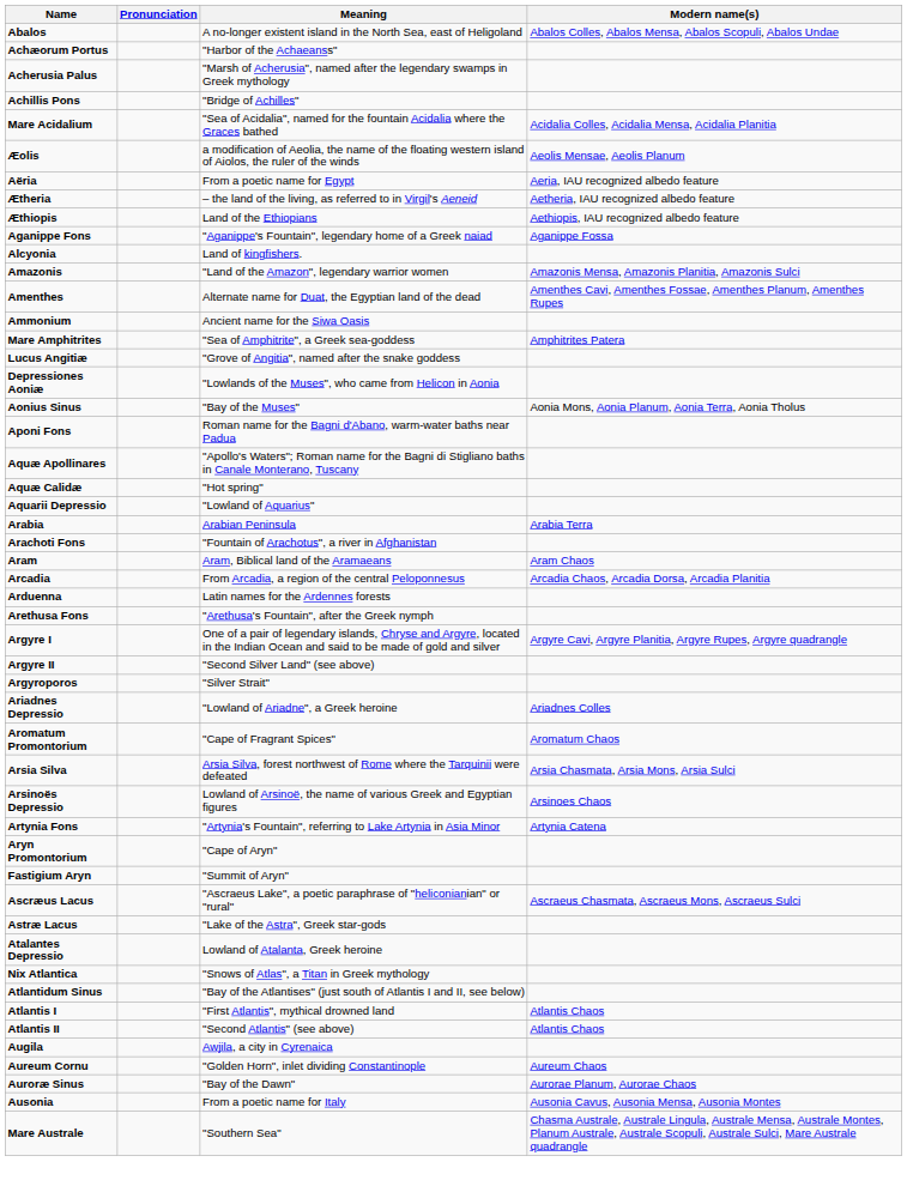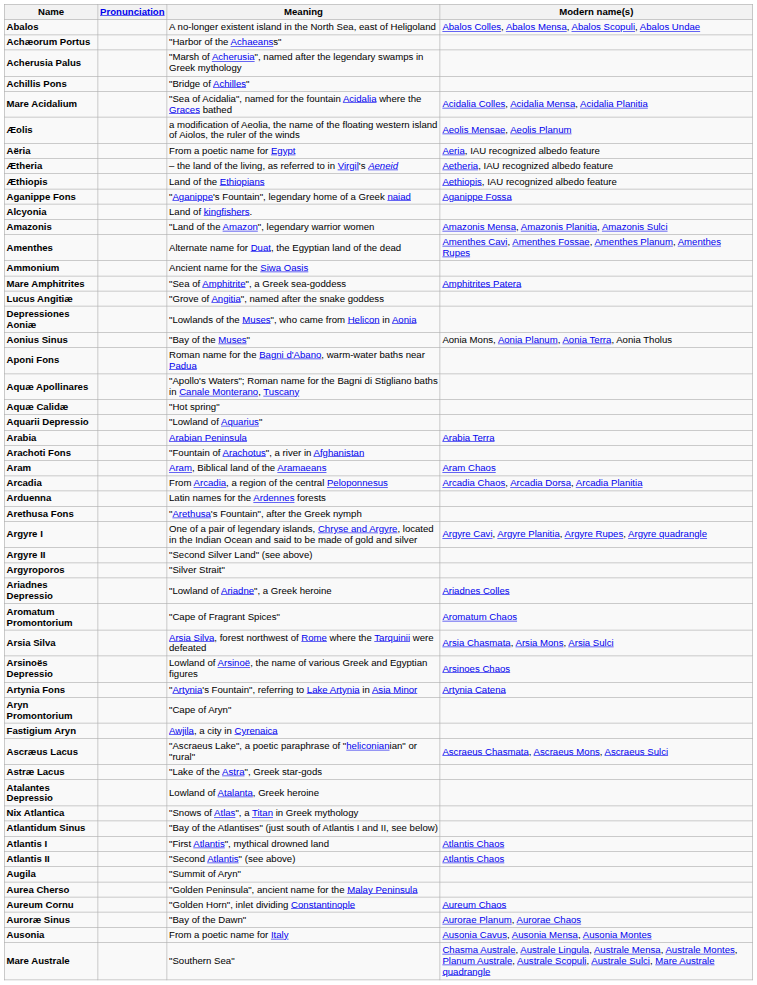Fastigium Aryn | Meaning: "Summit of Aryn" -> Awjila, a city in Cyrenaica
Augila | Meaning: Awjila, a city in Cyrenaica -> "Summit of Aryn"
+ row: Aurea Cherso | "Golden Peninsula", ancient name for the Malay Peninsula
